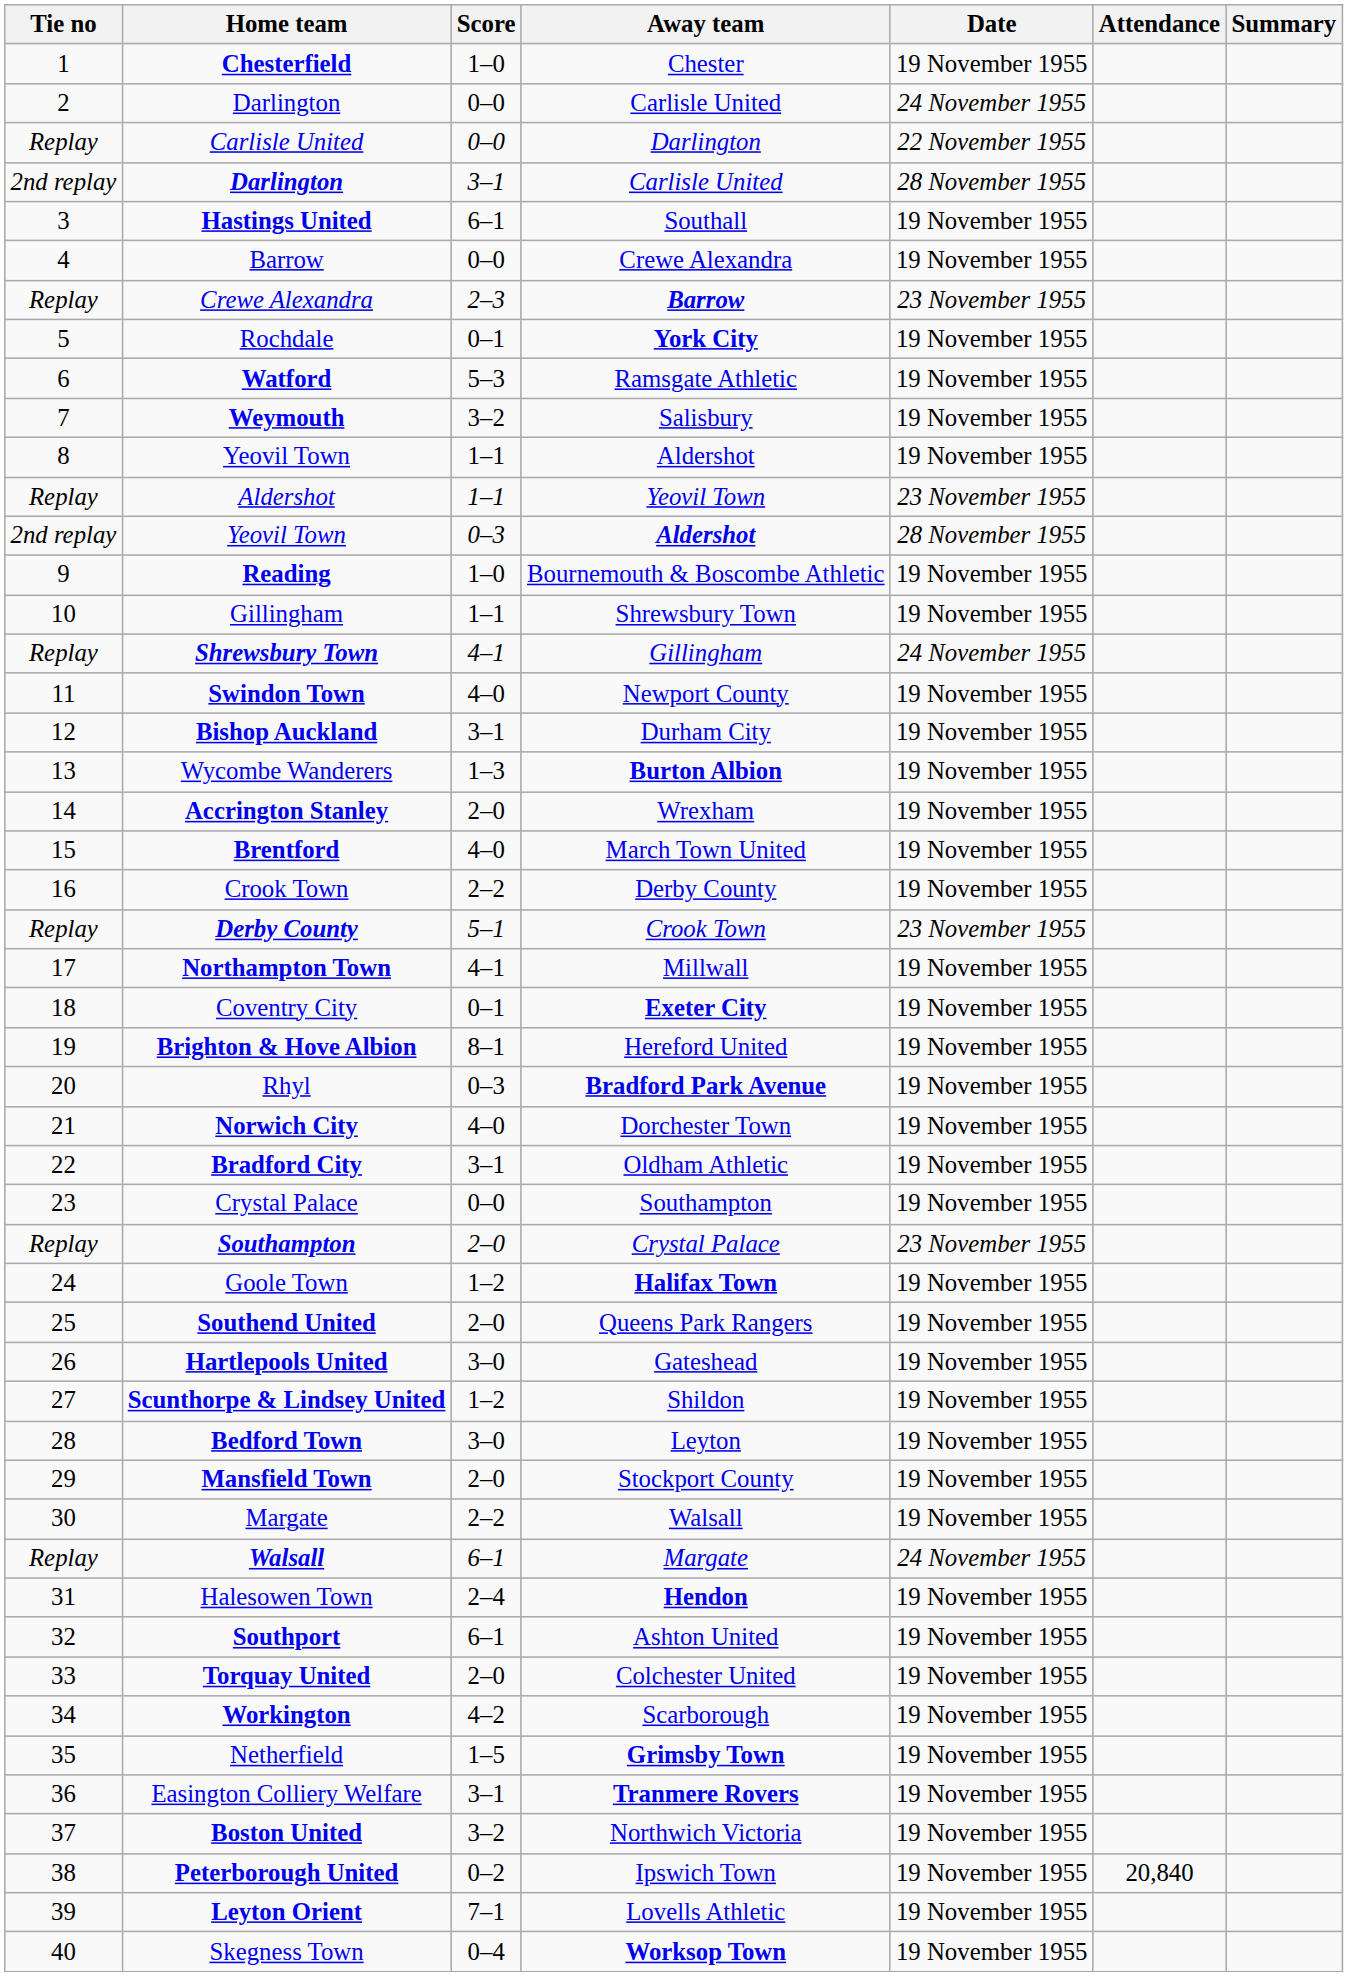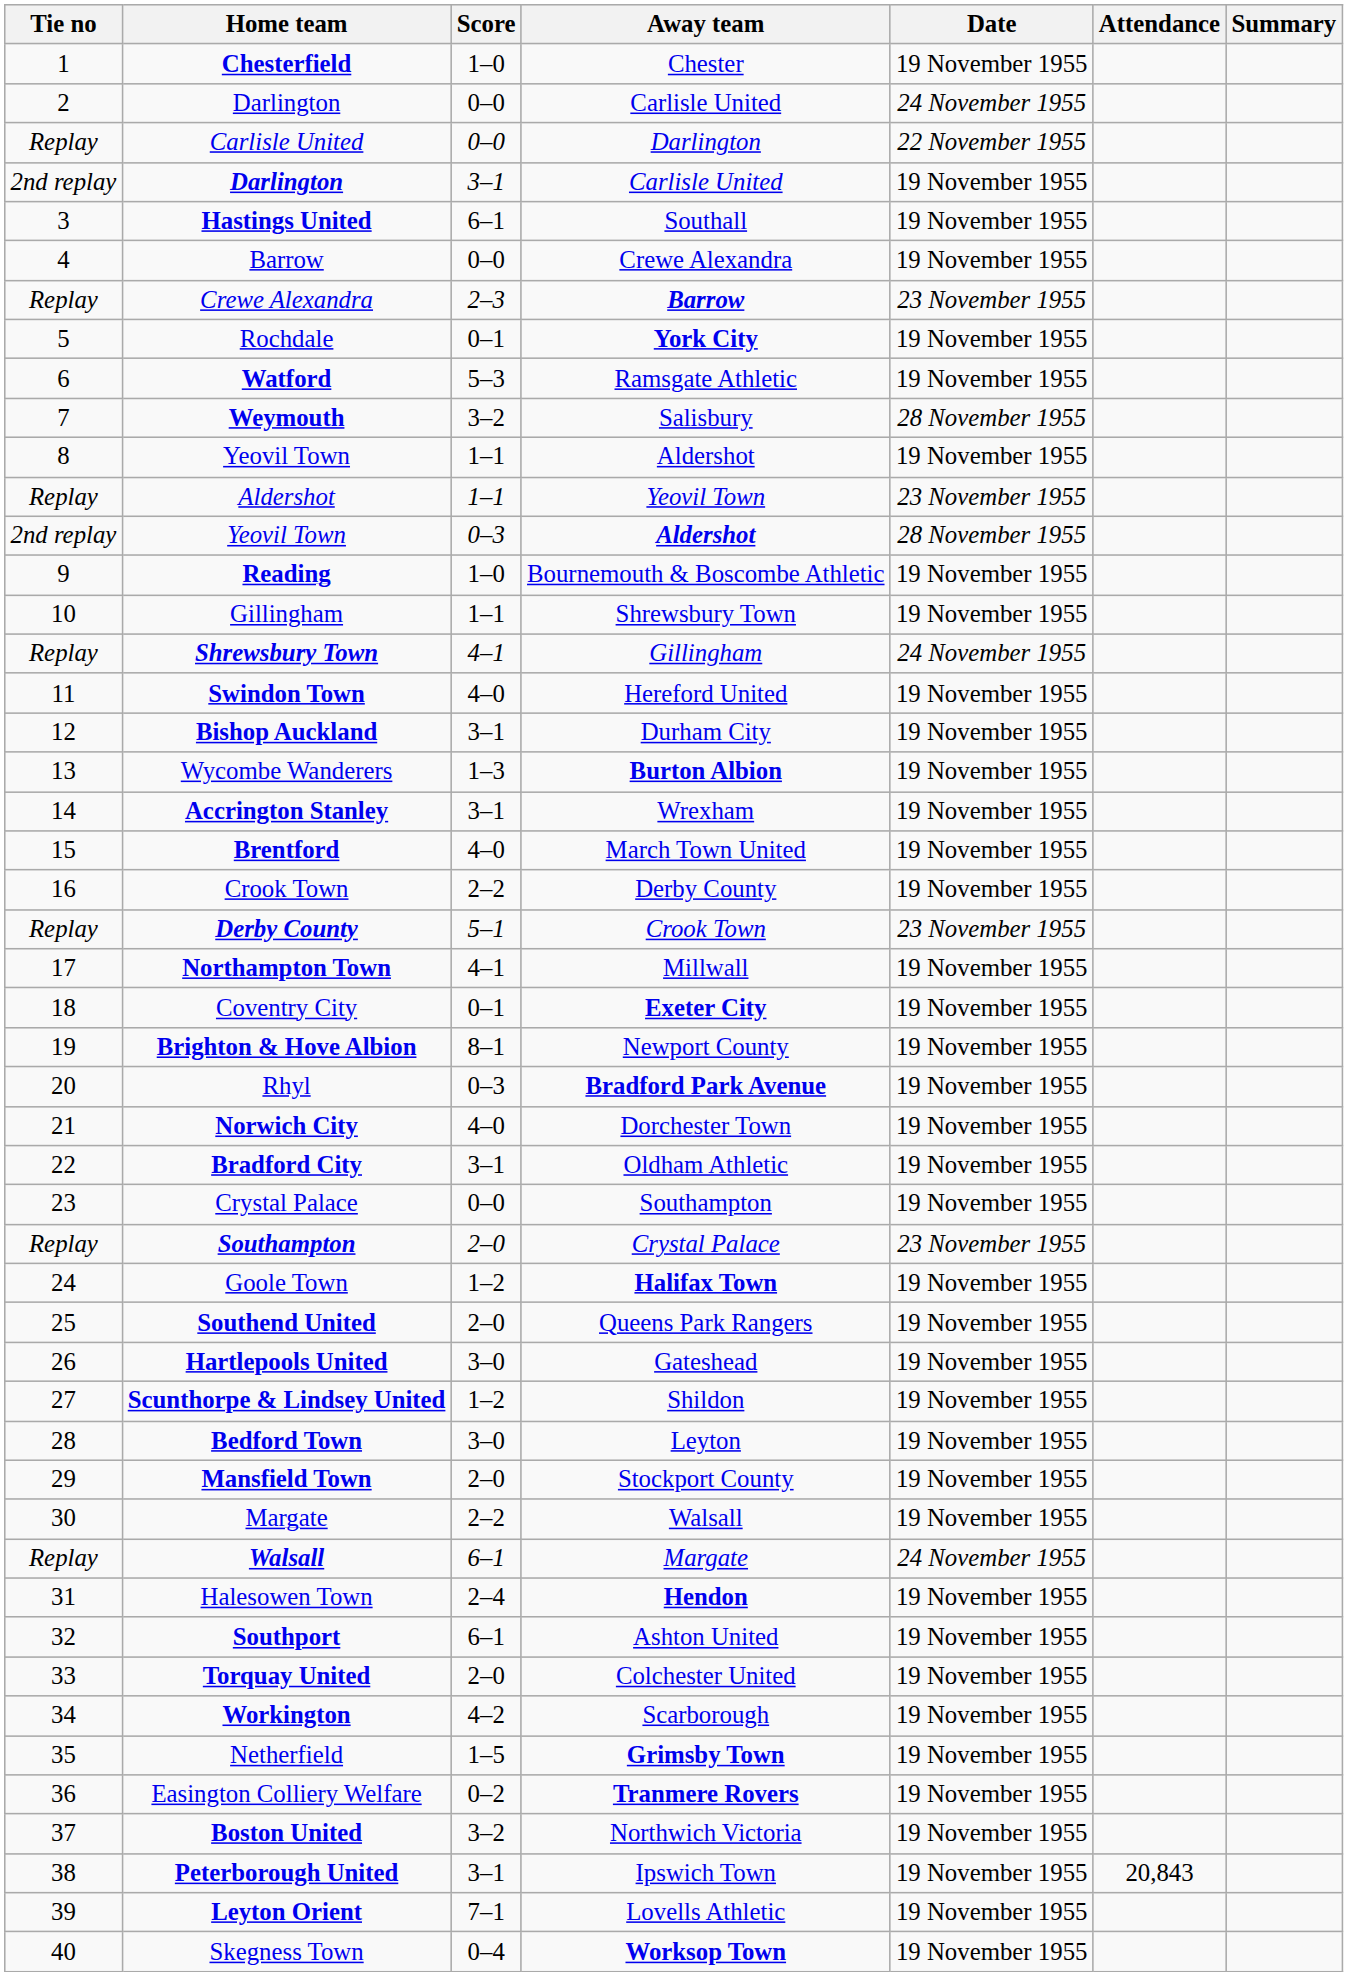2nd replay / Darlington | Date: 28 November 1955 -> 19 November 1955
Weymouth | Date: 19 November 1955 -> 28 November 1955
Swindon Town | Away team: Newport County -> Hereford United
Accrington Stanley | Score: 2–0 -> 3–1
Brighton & Hove Albion | Away team: Hereford United -> Newport County
Easington Colliery Welfare | Score: 3–1 -> 0–2
Peterborough United | Score: 0–2 -> 3–1
Peterborough United | Attendance: 20,840 -> 20,843
